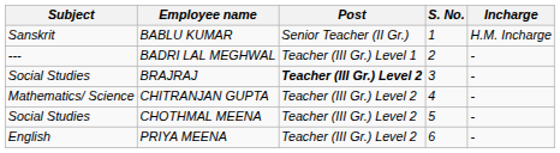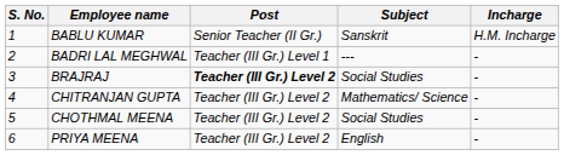columns swapped: S. No. <-> Subject
